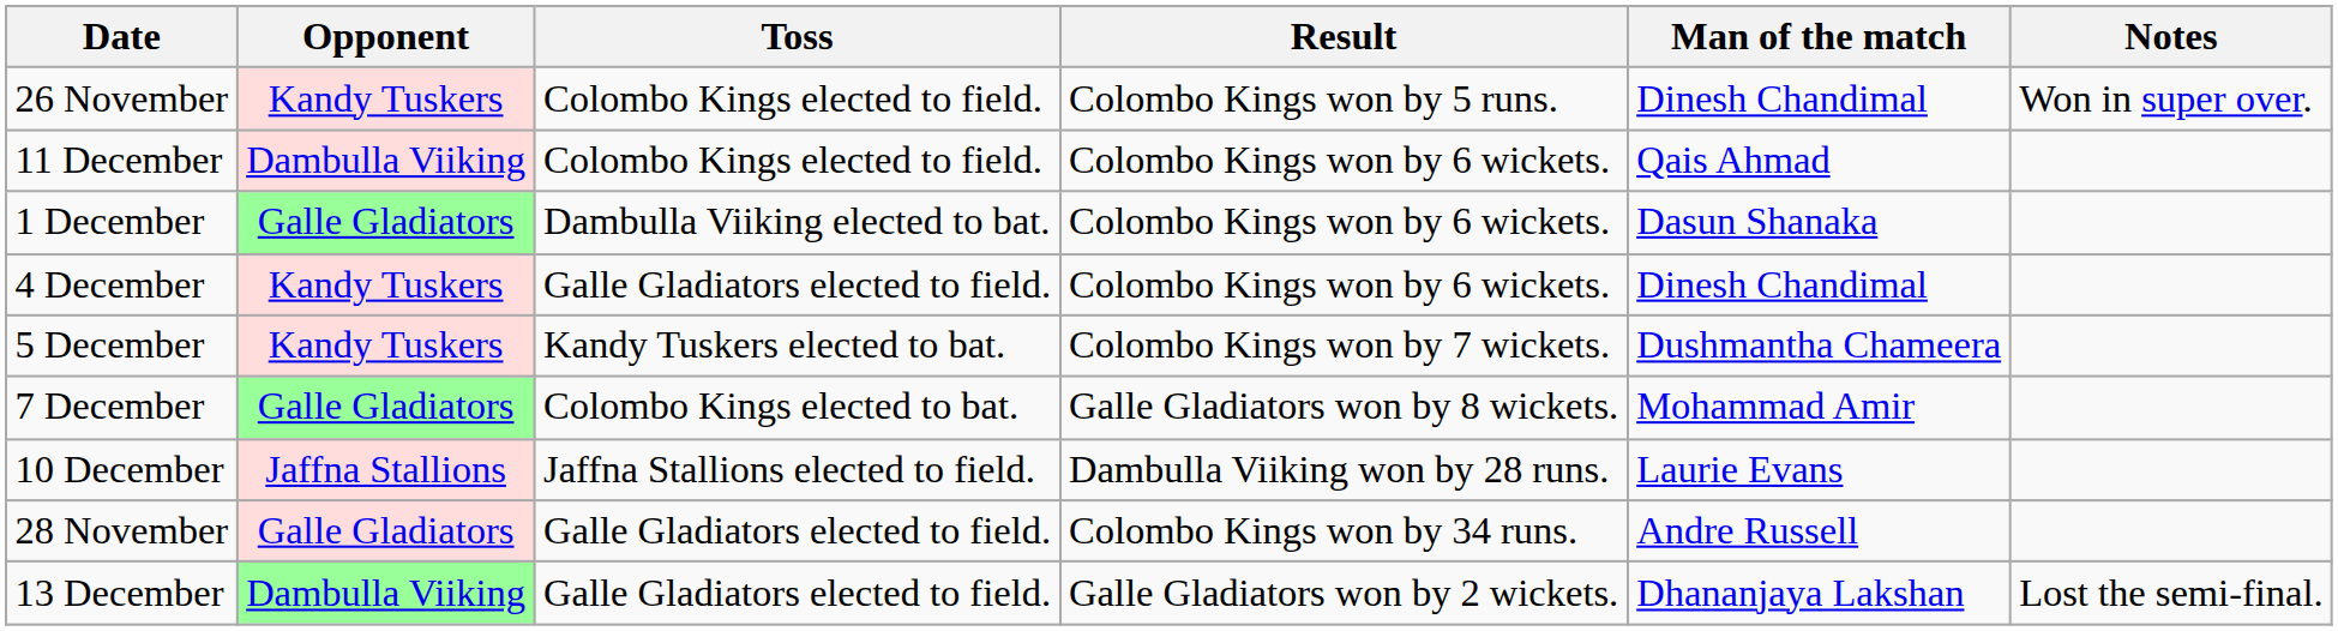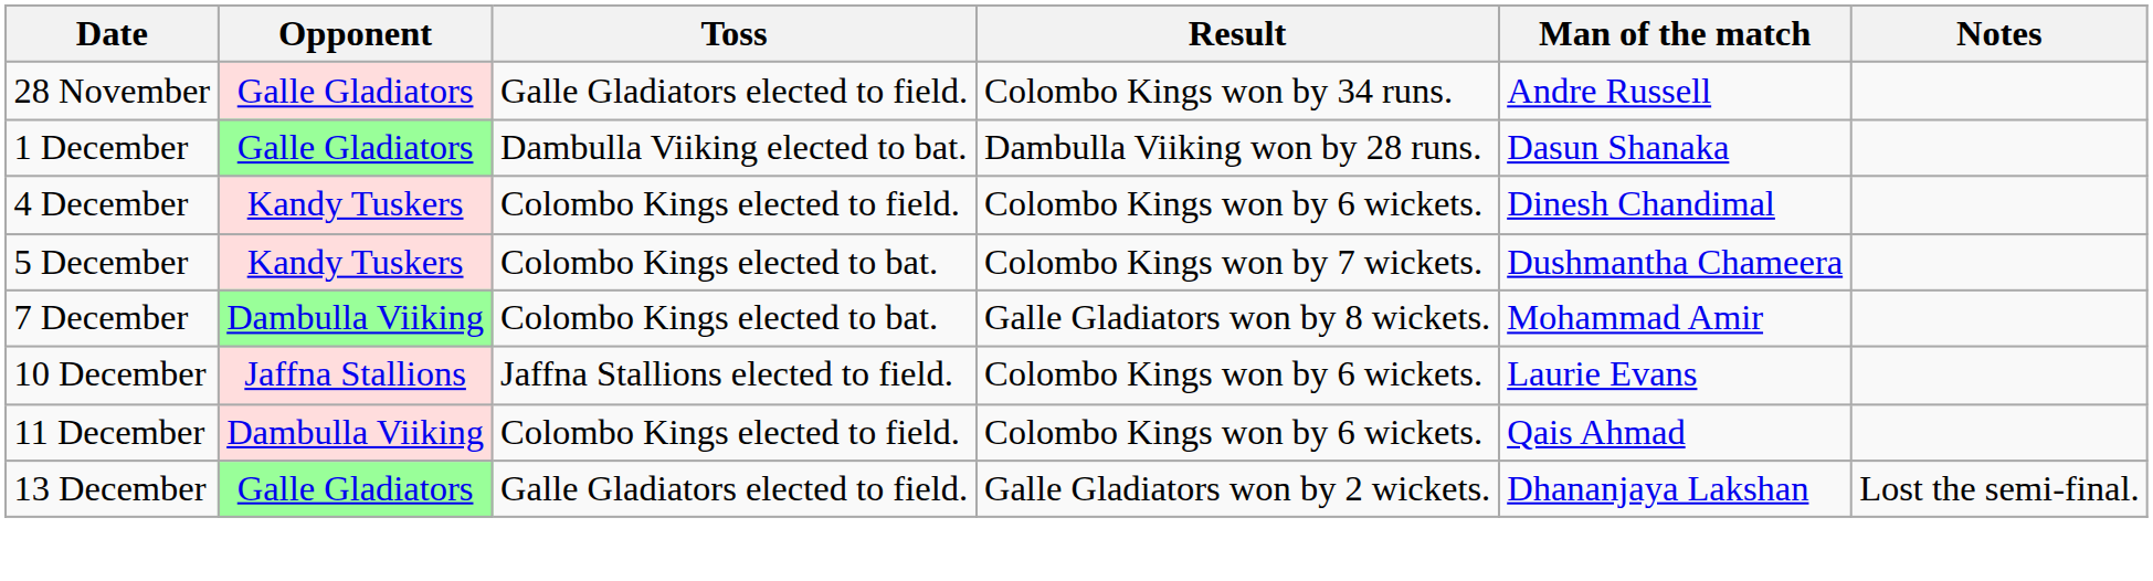- row: 26 November | Kandy Tuskers | Colombo Kings elected to field. | Colombo Kings won by 5 runs. | Dinesh Chandimal | Won in super over.
rows swapped: 28 November <-> 11 December
1 December | Result: Colombo Kings won by 6 wickets. -> Dambulla Viiking won by 28 runs.
4 December | Toss: Galle Gladiators elected to field. -> Colombo Kings elected to field.
5 December | Toss: Kandy Tuskers elected to bat. -> Colombo Kings elected to bat.
7 December | Opponent: Galle Gladiators -> Dambulla Viiking
10 December | Result: Dambulla Viiking won by 28 runs. -> Colombo Kings won by 6 wickets.
13 December | Opponent: Dambulla Viiking -> Galle Gladiators
